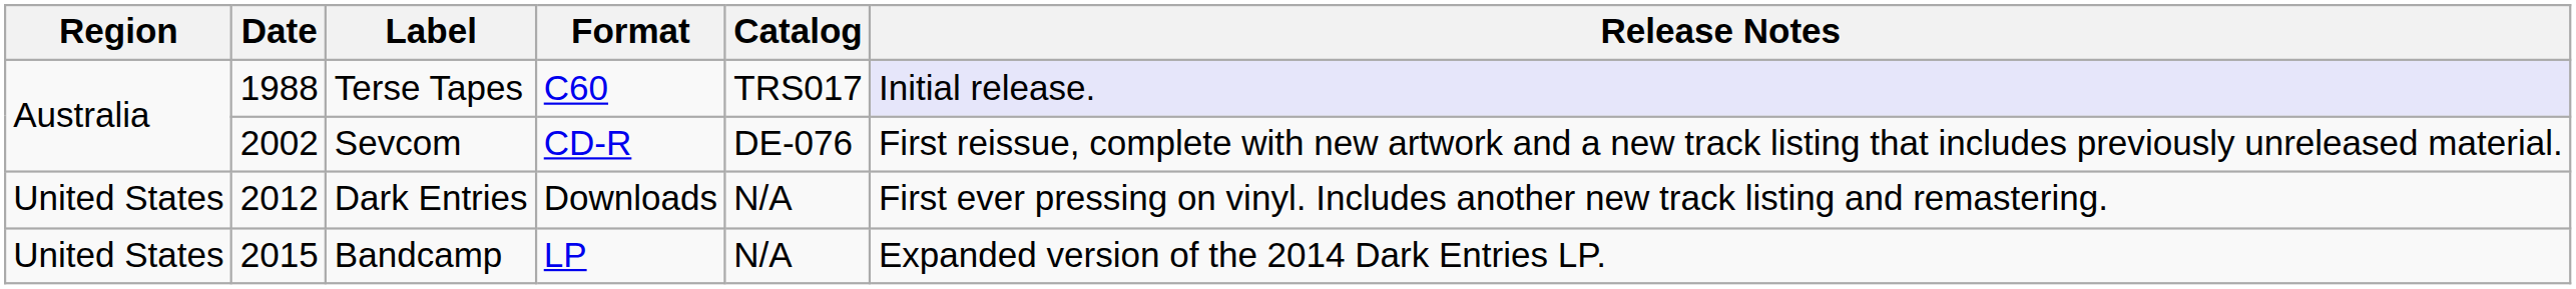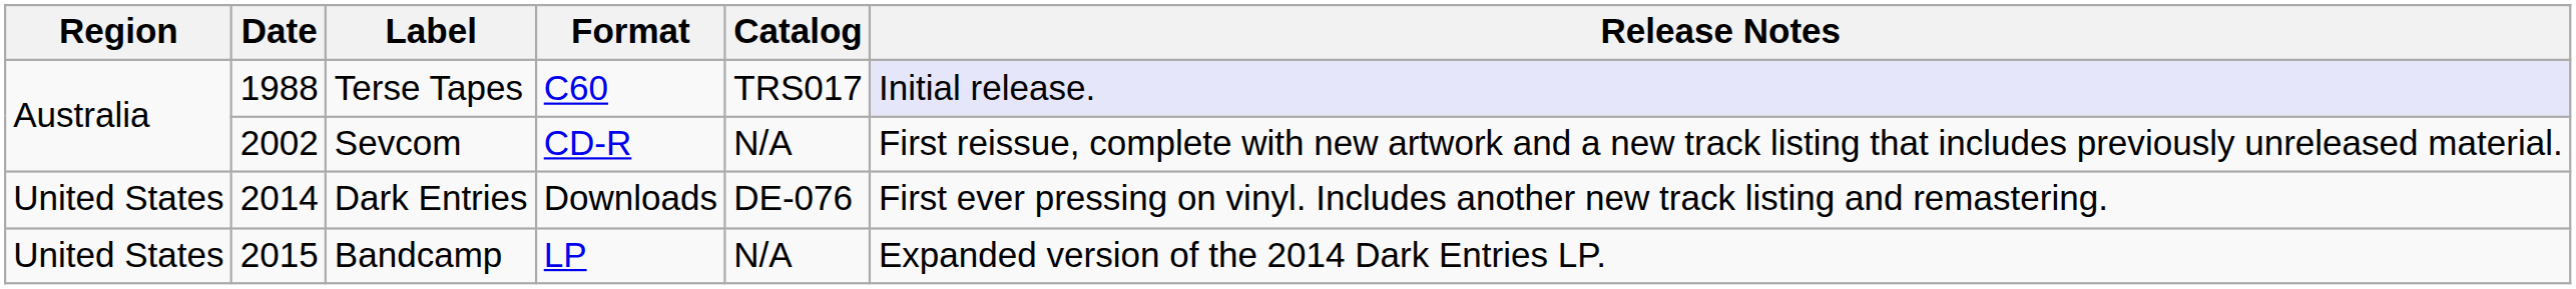Sevcom | Catalog: DE-076 -> N/A
Dark Entries | Date: 2012 -> 2014
Dark Entries | Catalog: N/A -> DE-076
